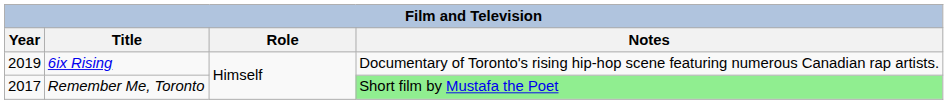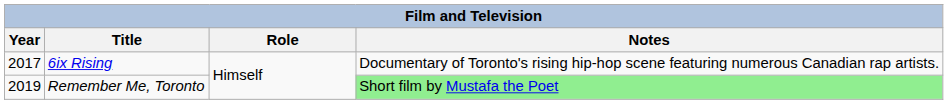6ix Rising | Year: 2019 -> 2017
Remember Me, Toronto | Year: 2017 -> 2019
